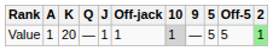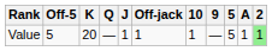columns swapped: A <-> Off-5
Value | 10: lightgrey background -> no background
